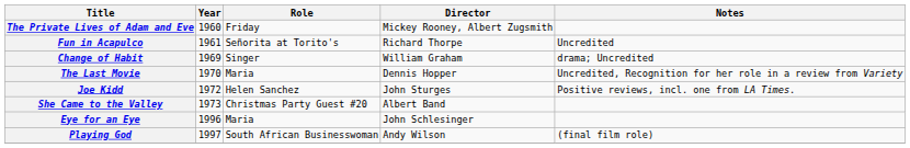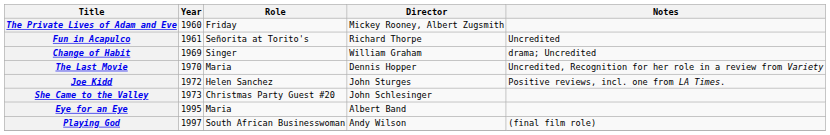She Came to the Valley | Director: Albert Band -> John Schlesinger
Eye for an Eye | Year: 1996 -> 1995
Eye for an Eye | Director: John Schlesinger -> Albert Band
